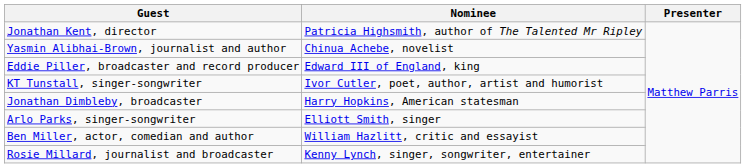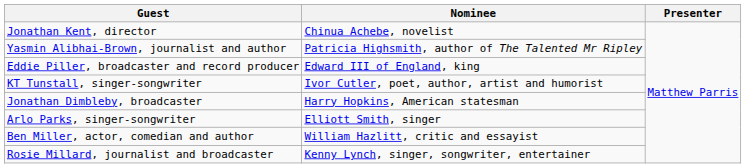Jonathan Kent, director | Nominee: Patricia Highsmith, author of The Talented Mr Ripley -> Chinua Achebe, novelist
Yasmin Alibhai-Brown, journalist and author | Nominee: Chinua Achebe, novelist -> Patricia Highsmith, author of The Talented Mr Ripley
